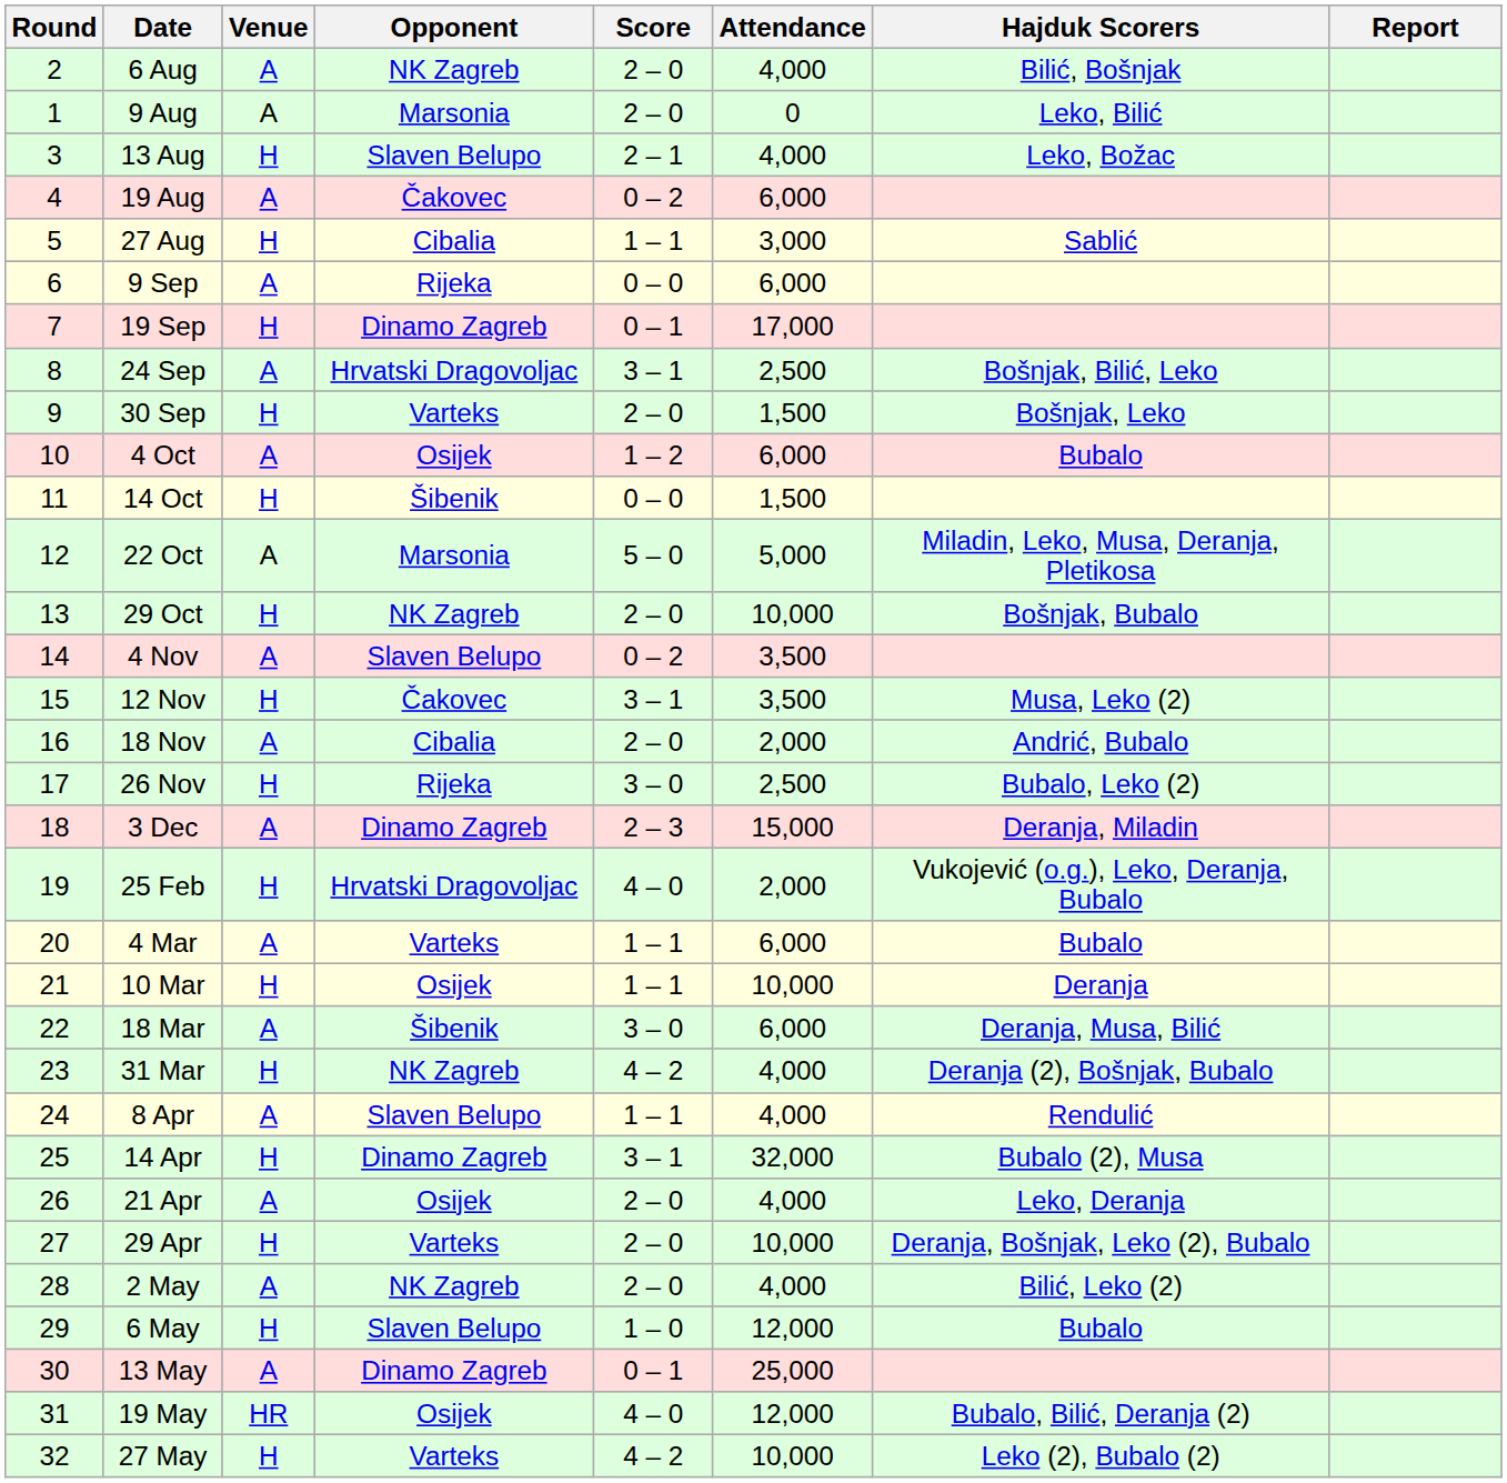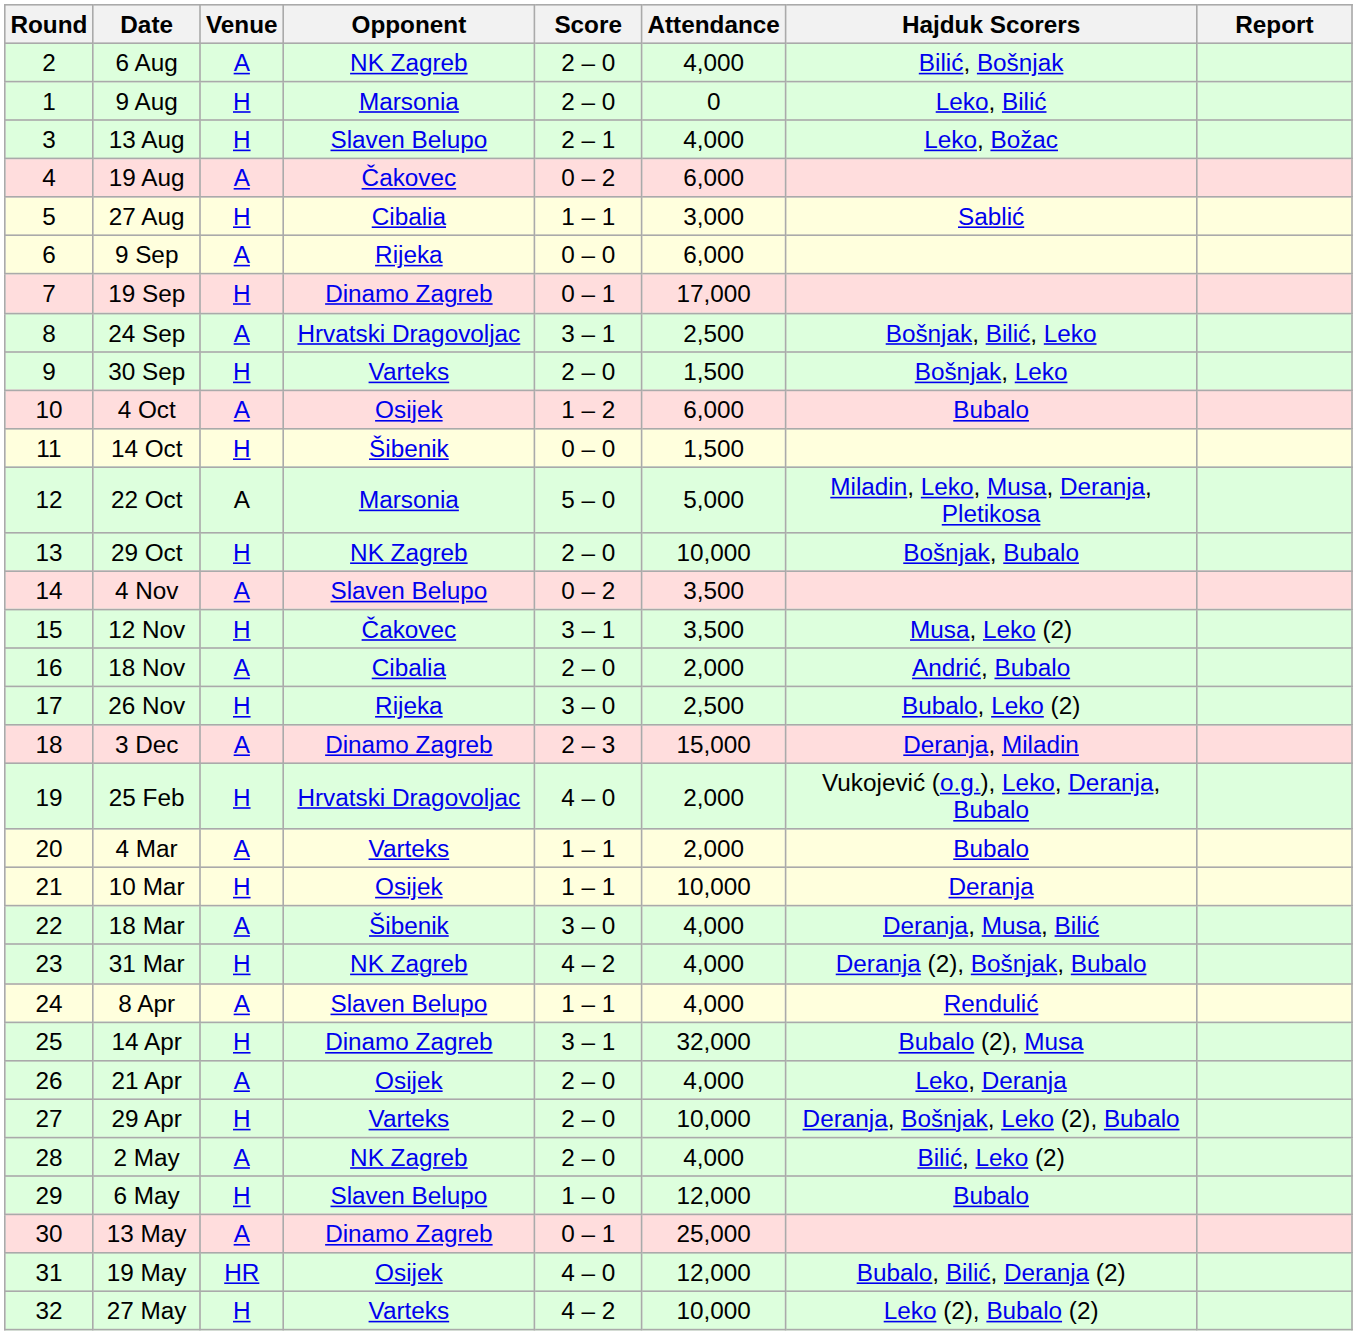9 Aug | Venue: A -> H
4 Mar | Attendance: 6,000 -> 2,000
18 Mar | Attendance: 6,000 -> 4,000
